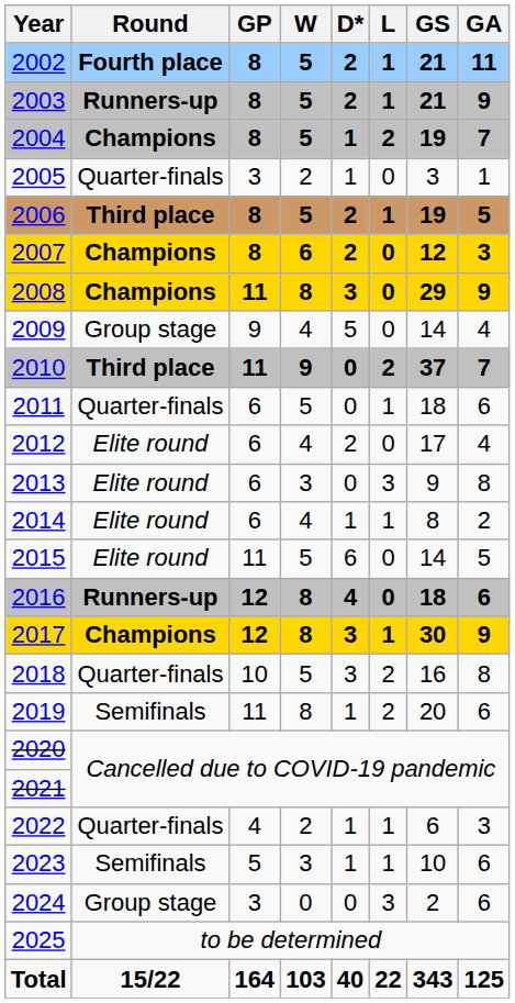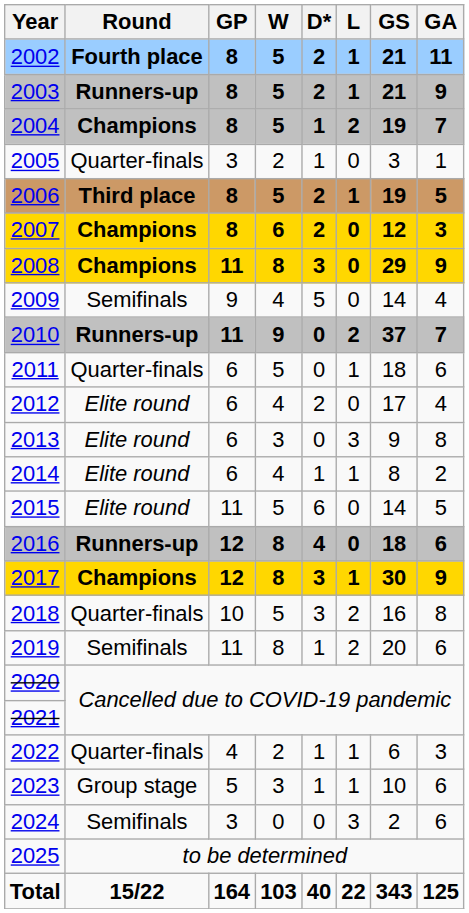2009 | Round: Group stage -> Semifinals
2010 | Round: Third place -> Runners-up
2023 | Round: Semifinals -> Group stage
2024 | Round: Group stage -> Semifinals
